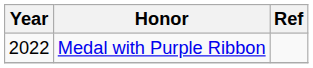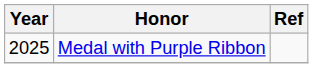Medal with Purple Ribbon | Year: 2022 -> 2025
